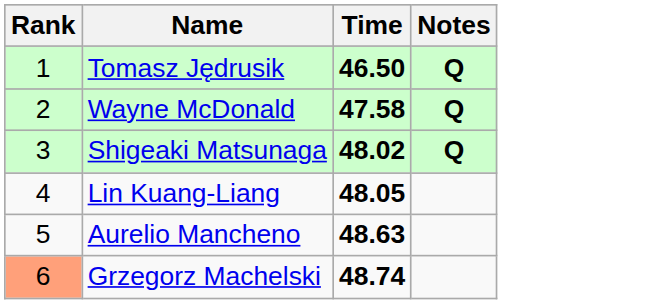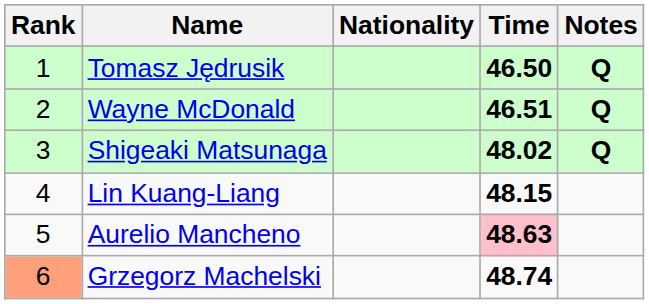+ column: Nationality
Wayne McDonald | Time: 47.58 -> 46.51
Lin Kuang-Liang | Time: 48.05 -> 48.15
Aurelio Mancheno | Time: no background -> pink background
